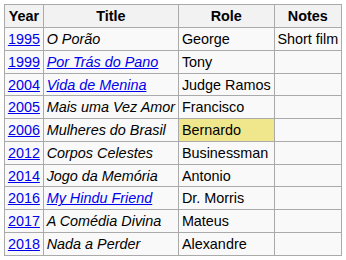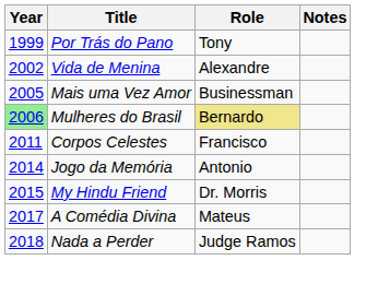- row: 1995 | O Porão | George | Short film
Vida de Menina | Year: 2004 -> 2002
Vida de Menina | Role: Judge Ramos -> Alexandre
Mais uma Vez Amor | Role: Francisco -> Businessman
Mulheres do Brasil | Year: no background -> lightgreen background
Corpos Celestes | Year: 2012 -> 2011
Corpos Celestes | Role: Businessman -> Francisco
My Hindu Friend | Year: 2016 -> 2015
Nada a Perder | Role: Alexandre -> Judge Ramos
